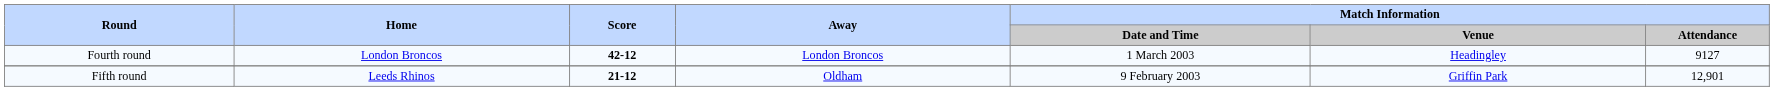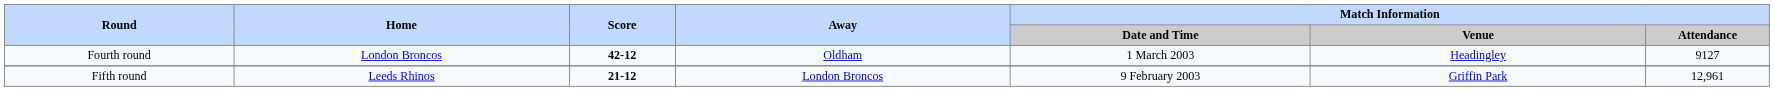Fourth round | Away: London Broncos -> Oldham
Fifth round | Away: Oldham -> London Broncos
Fifth round | Match Information / Attendance: 12,901 -> 12,961
